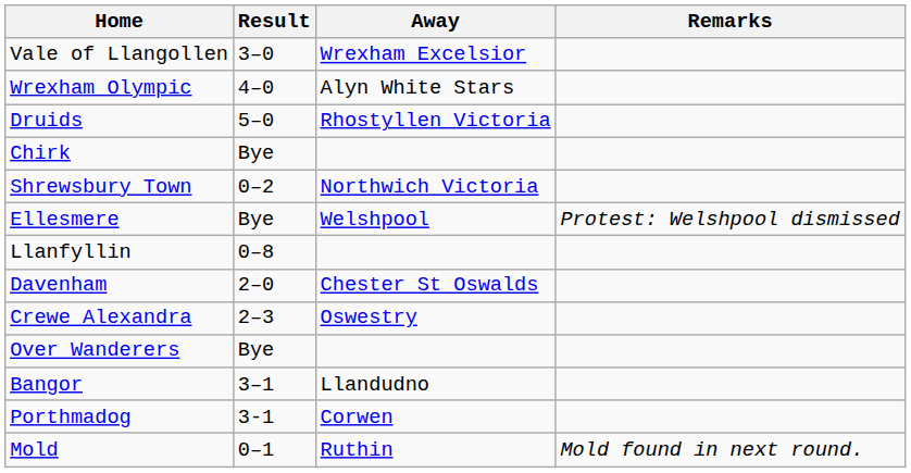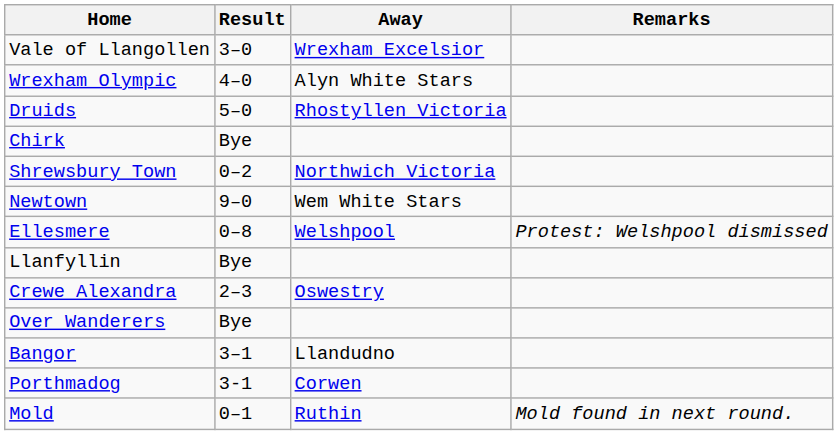+ row: Newtown | 9–0 | Wem White Stars
Ellesmere | Result: Bye -> 0–8
Llanfyllin | Result: 0–8 -> Bye
- row: Davenham | 2–0 | Chester St Oswalds
